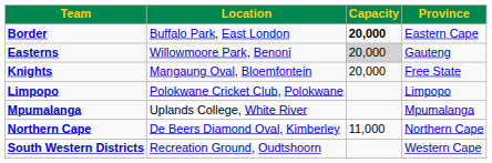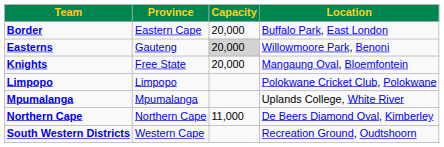columns swapped: Location <-> Province
Border | Capacity: bold -> normal
